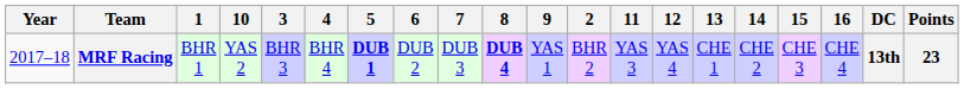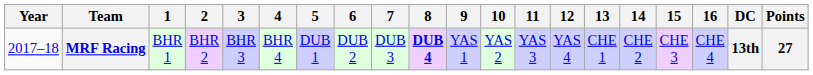columns swapped: 2 <-> 10
MRF Racing | 5: bold -> normal
MRF Racing | Points: 23 -> 27
